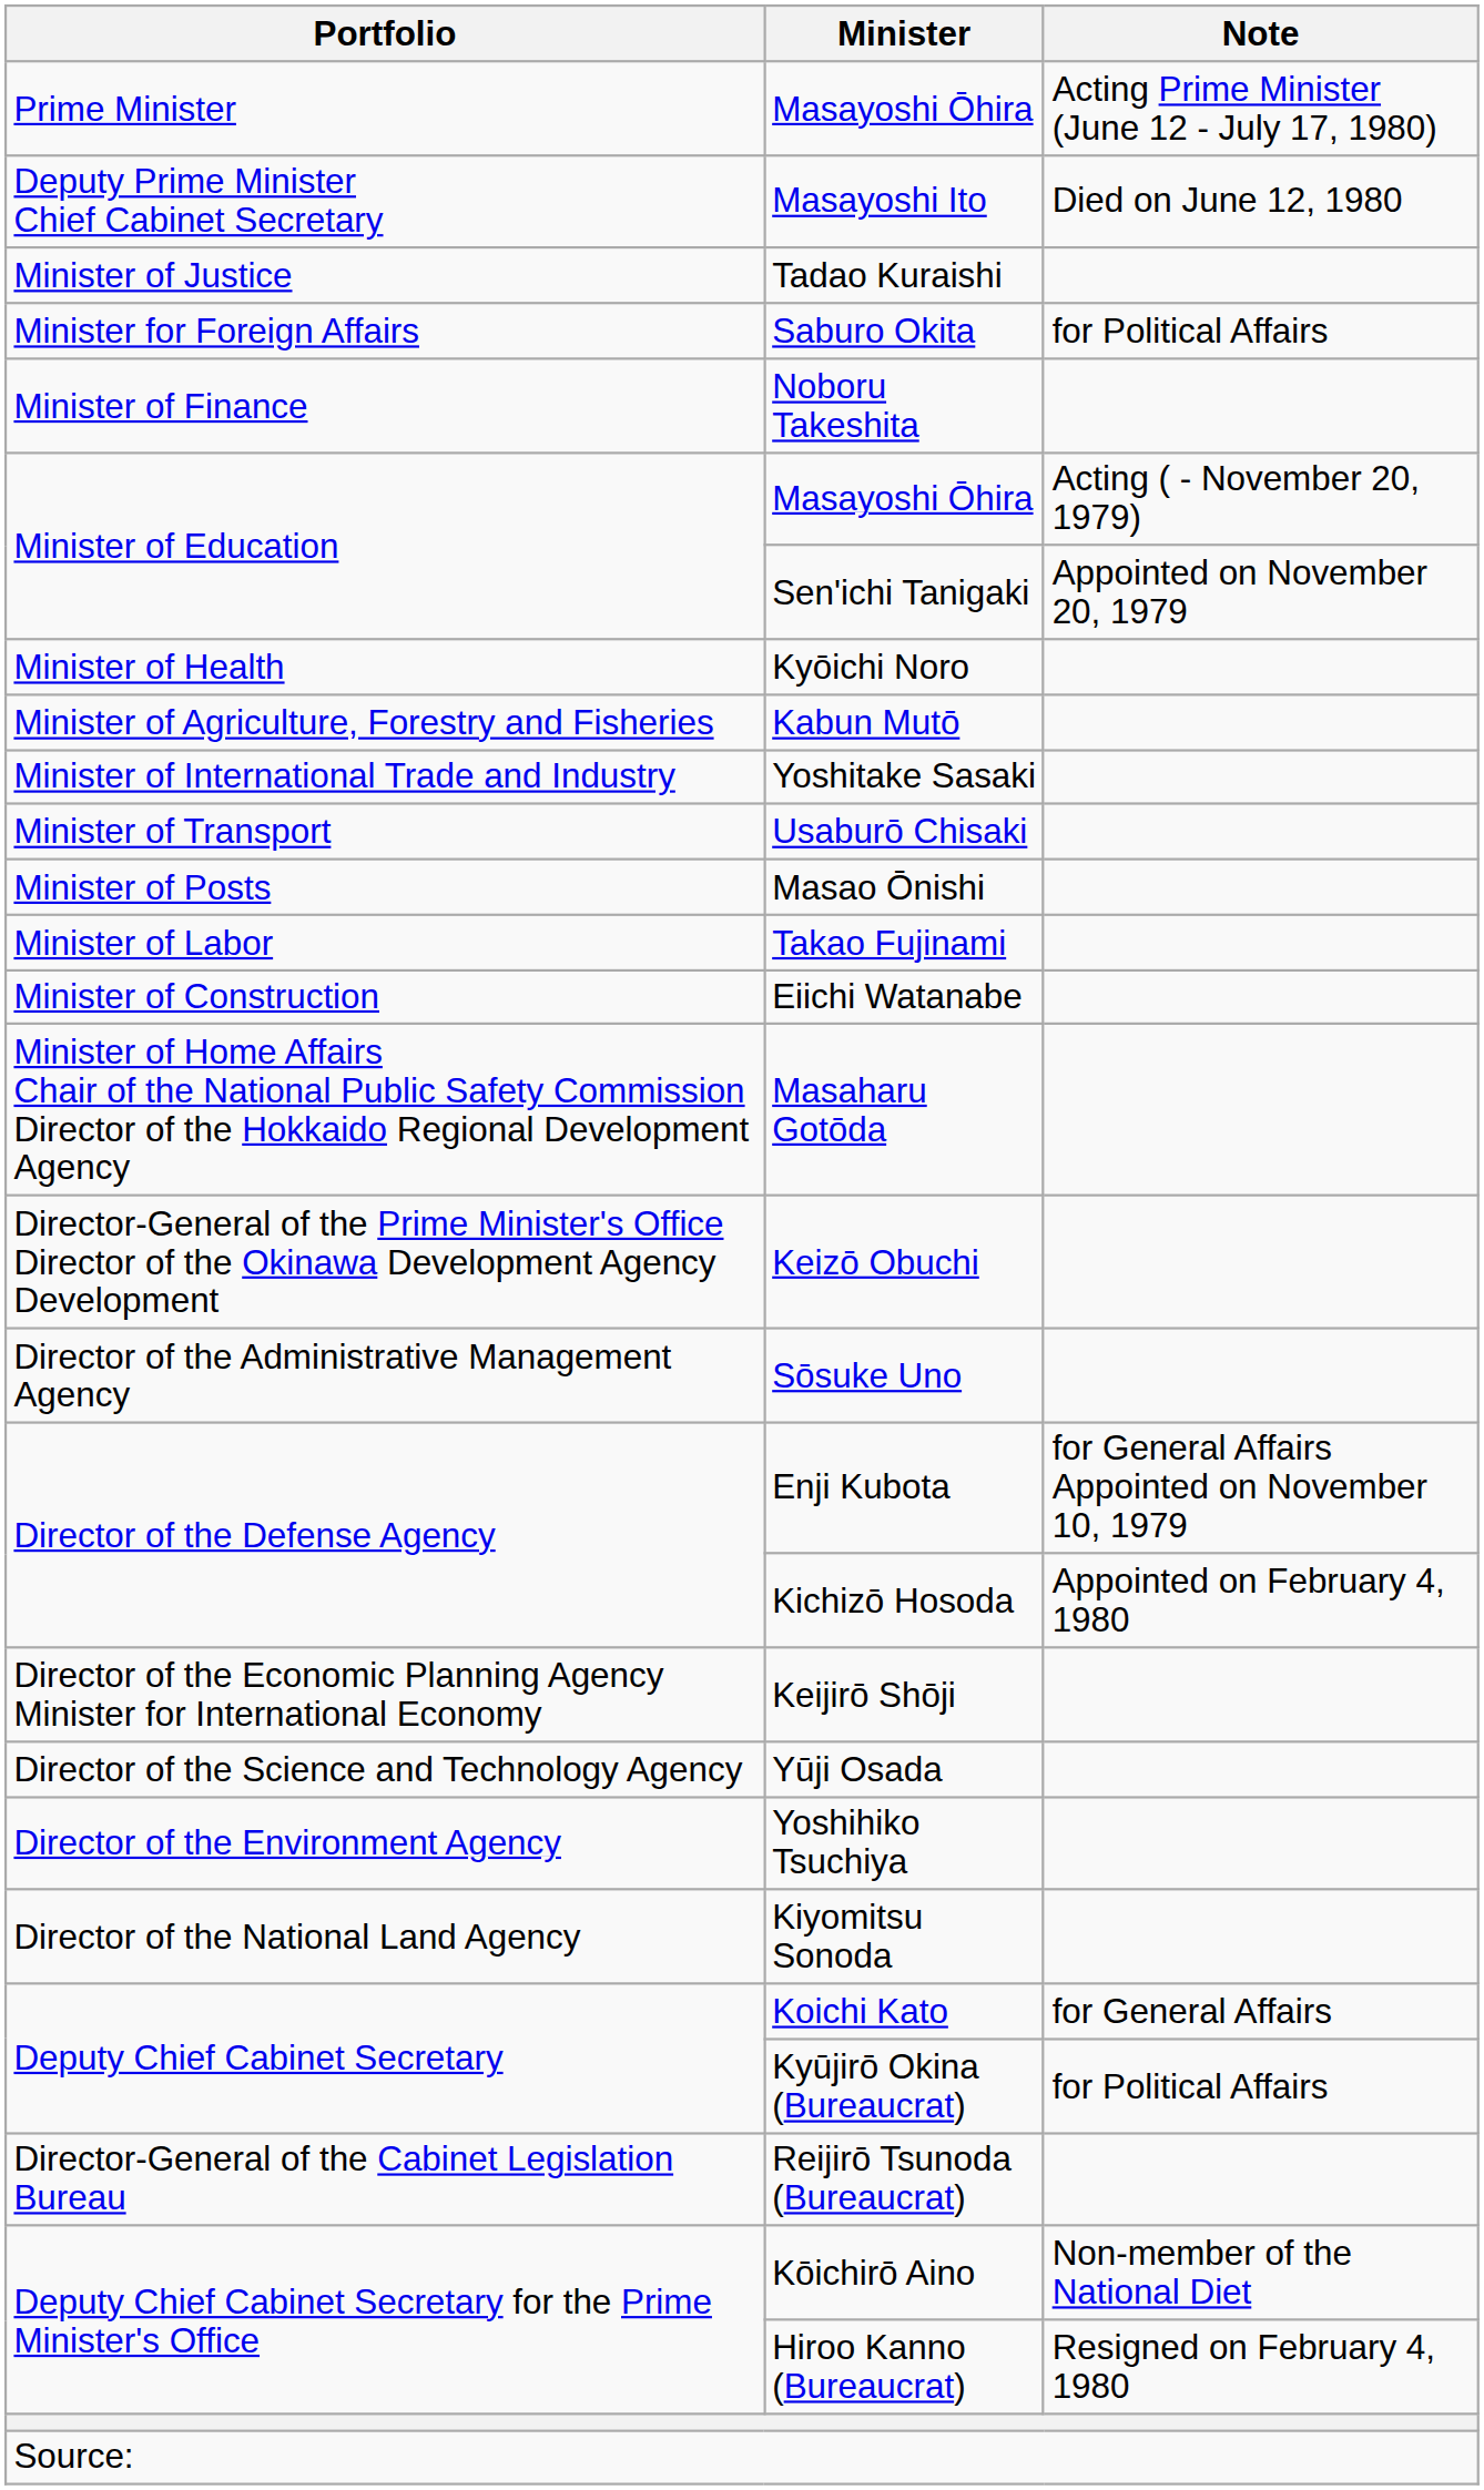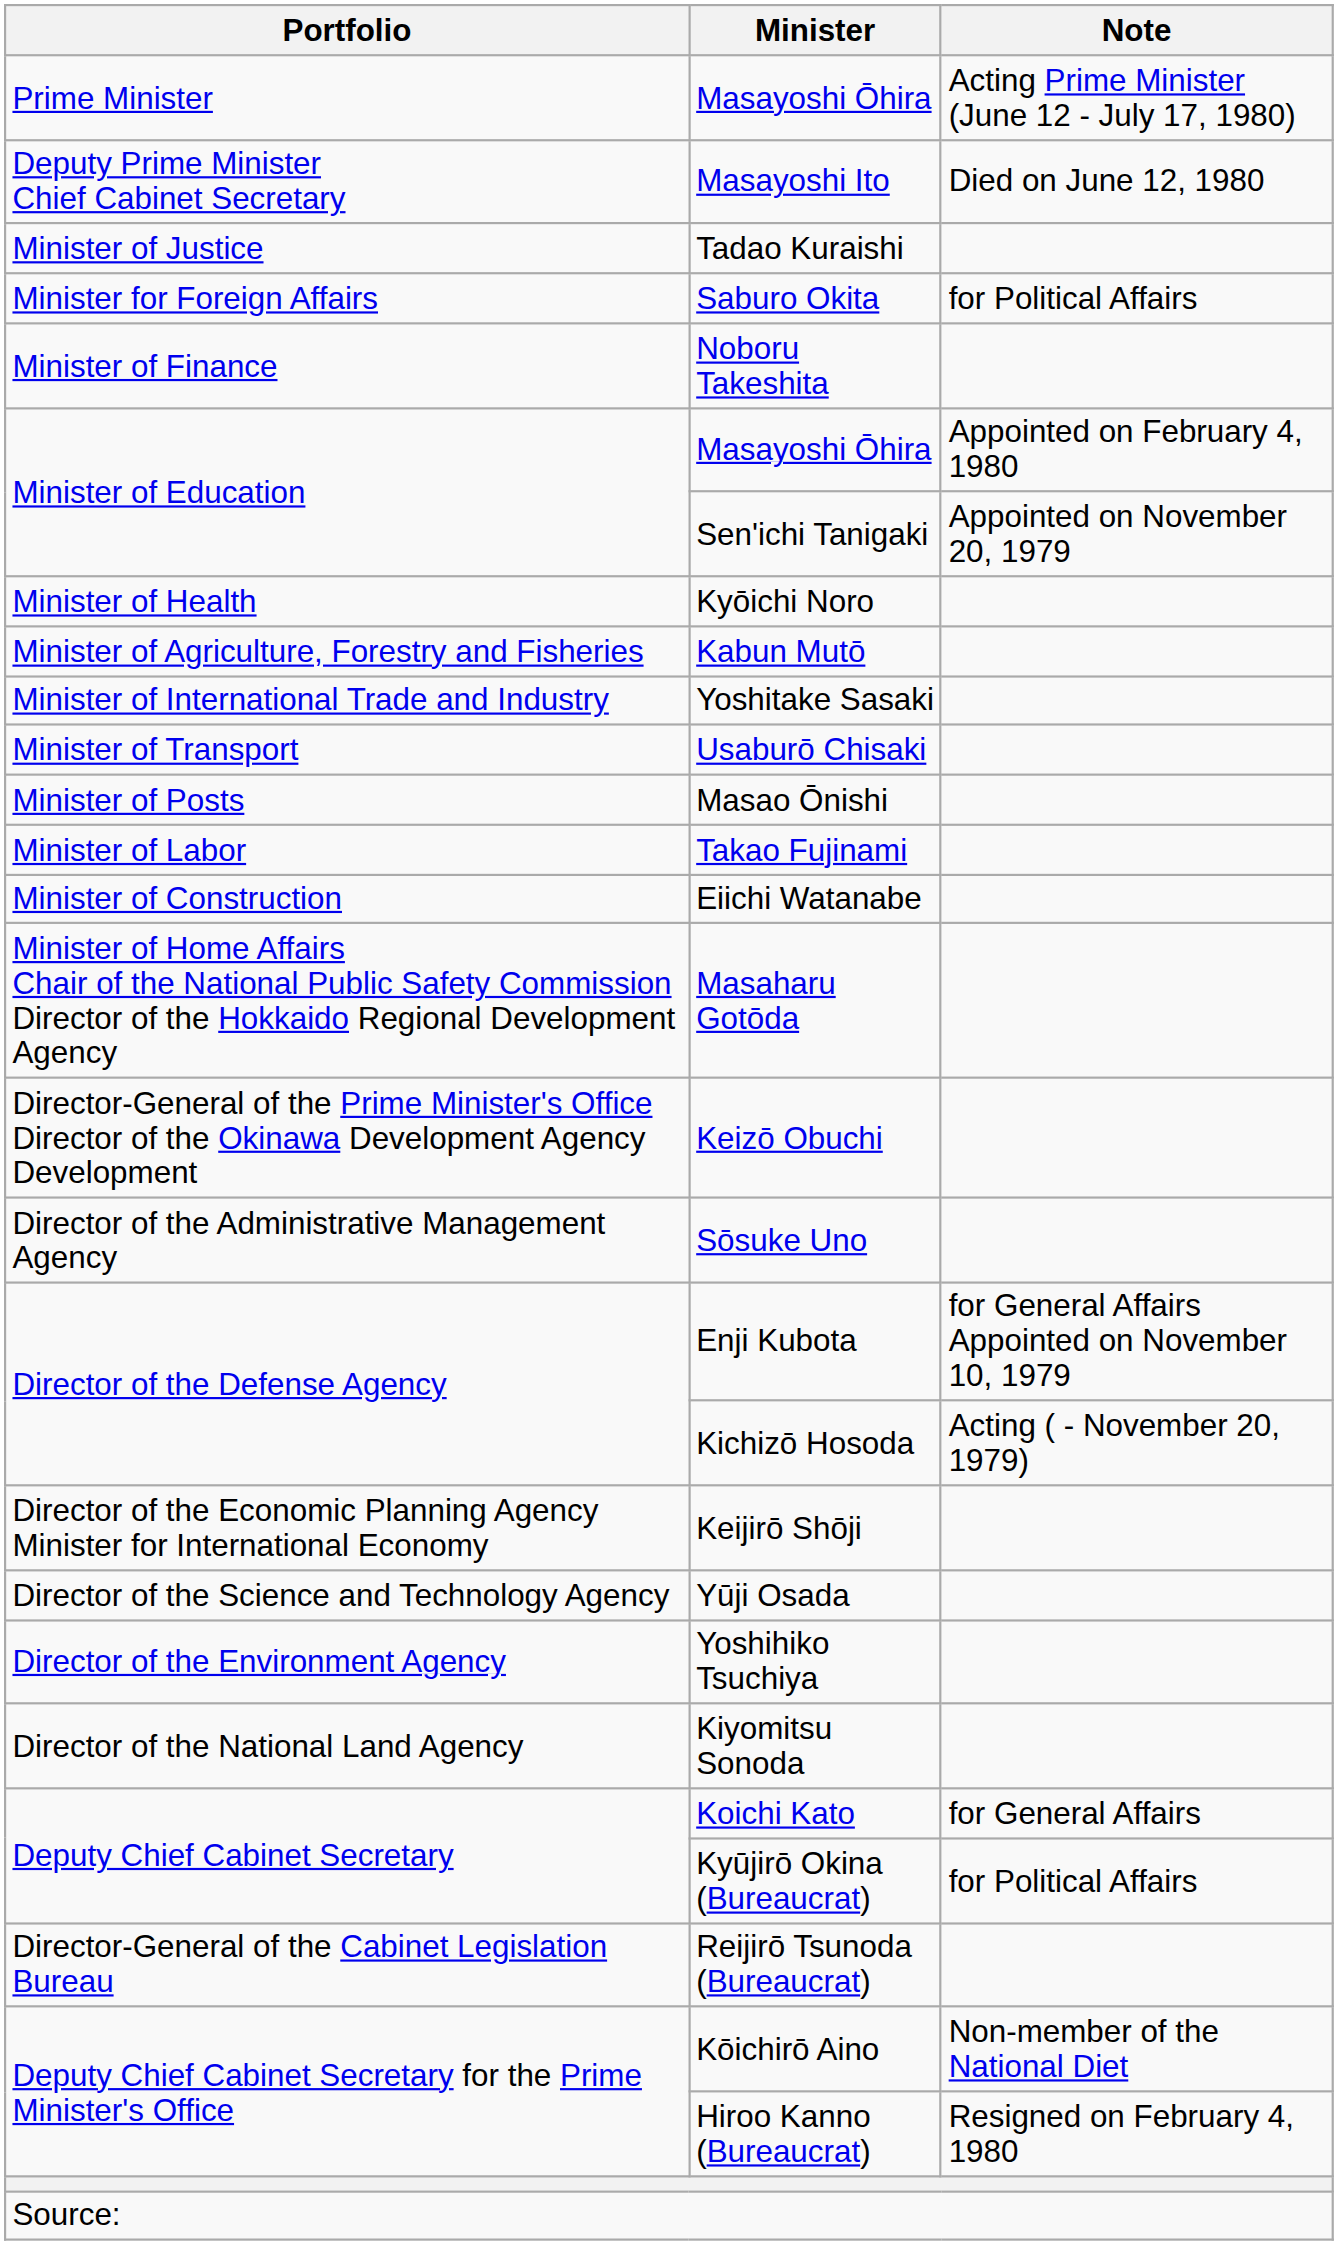Minister of Education / Masayoshi Ōhira | Note: Acting ( - November 20, 1979) -> Appointed on February 4, 1980
Kichizō Hosoda | Note: Appointed on February 4, 1980 -> Acting ( - November 20, 1979)
